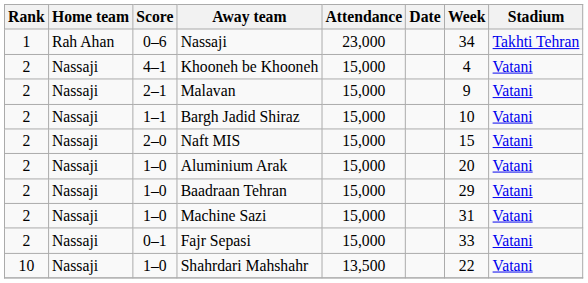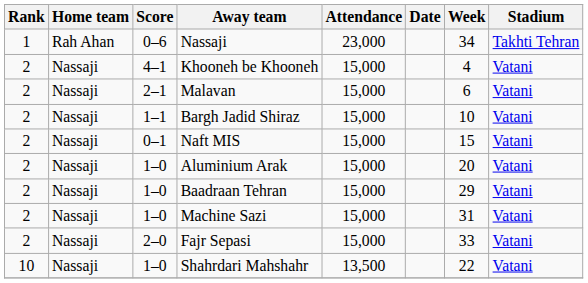Malavan | Week: 9 -> 6
Naft MIS | Score: 2–0 -> 0–1
Fajr Sepasi | Score: 0–1 -> 2–0
